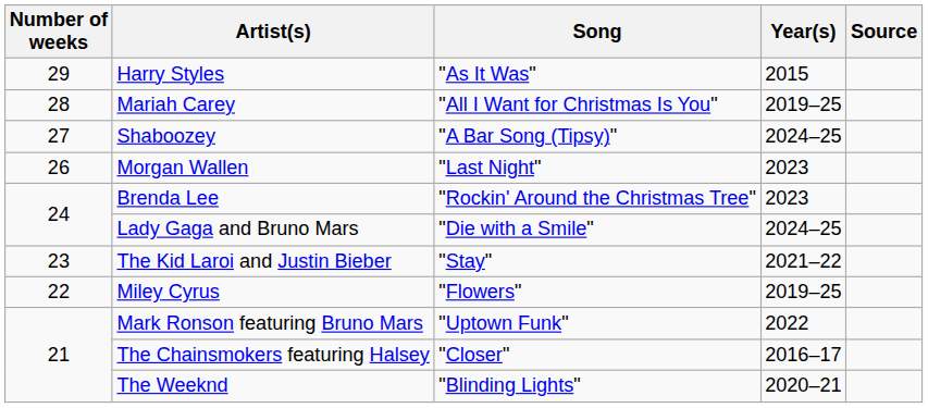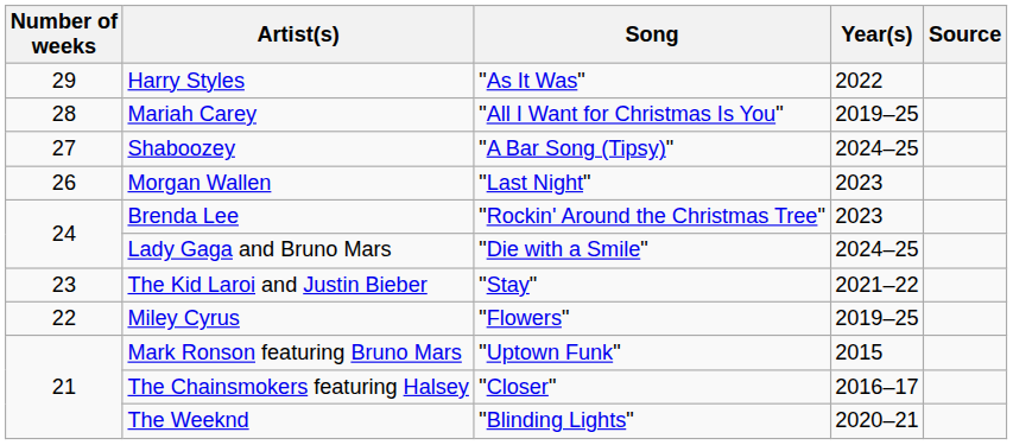Harry Styles | Year(s): 2015 -> 2022
Mark Ronson featuring Bruno Mars | Year(s): 2022 -> 2015
